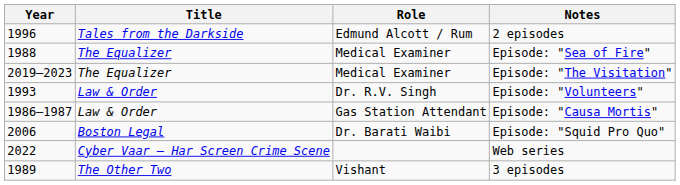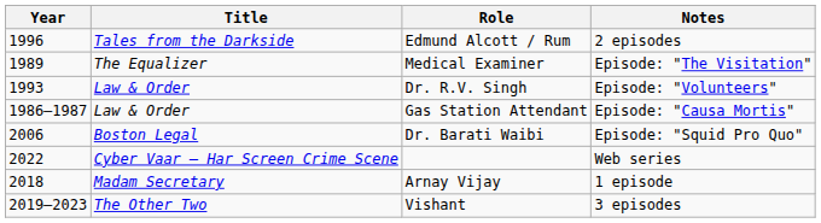- row: 1988 | The Equalizer | Medical Examiner | Episode: "Sea of Fire"
Episode: "The Visitation" | Year: 2019–2023 -> 1989
+ row: 2018 | Madam Secretary | Arnay Vijay | 1 episode
3 episodes | Year: 1989 -> 2019–2023
